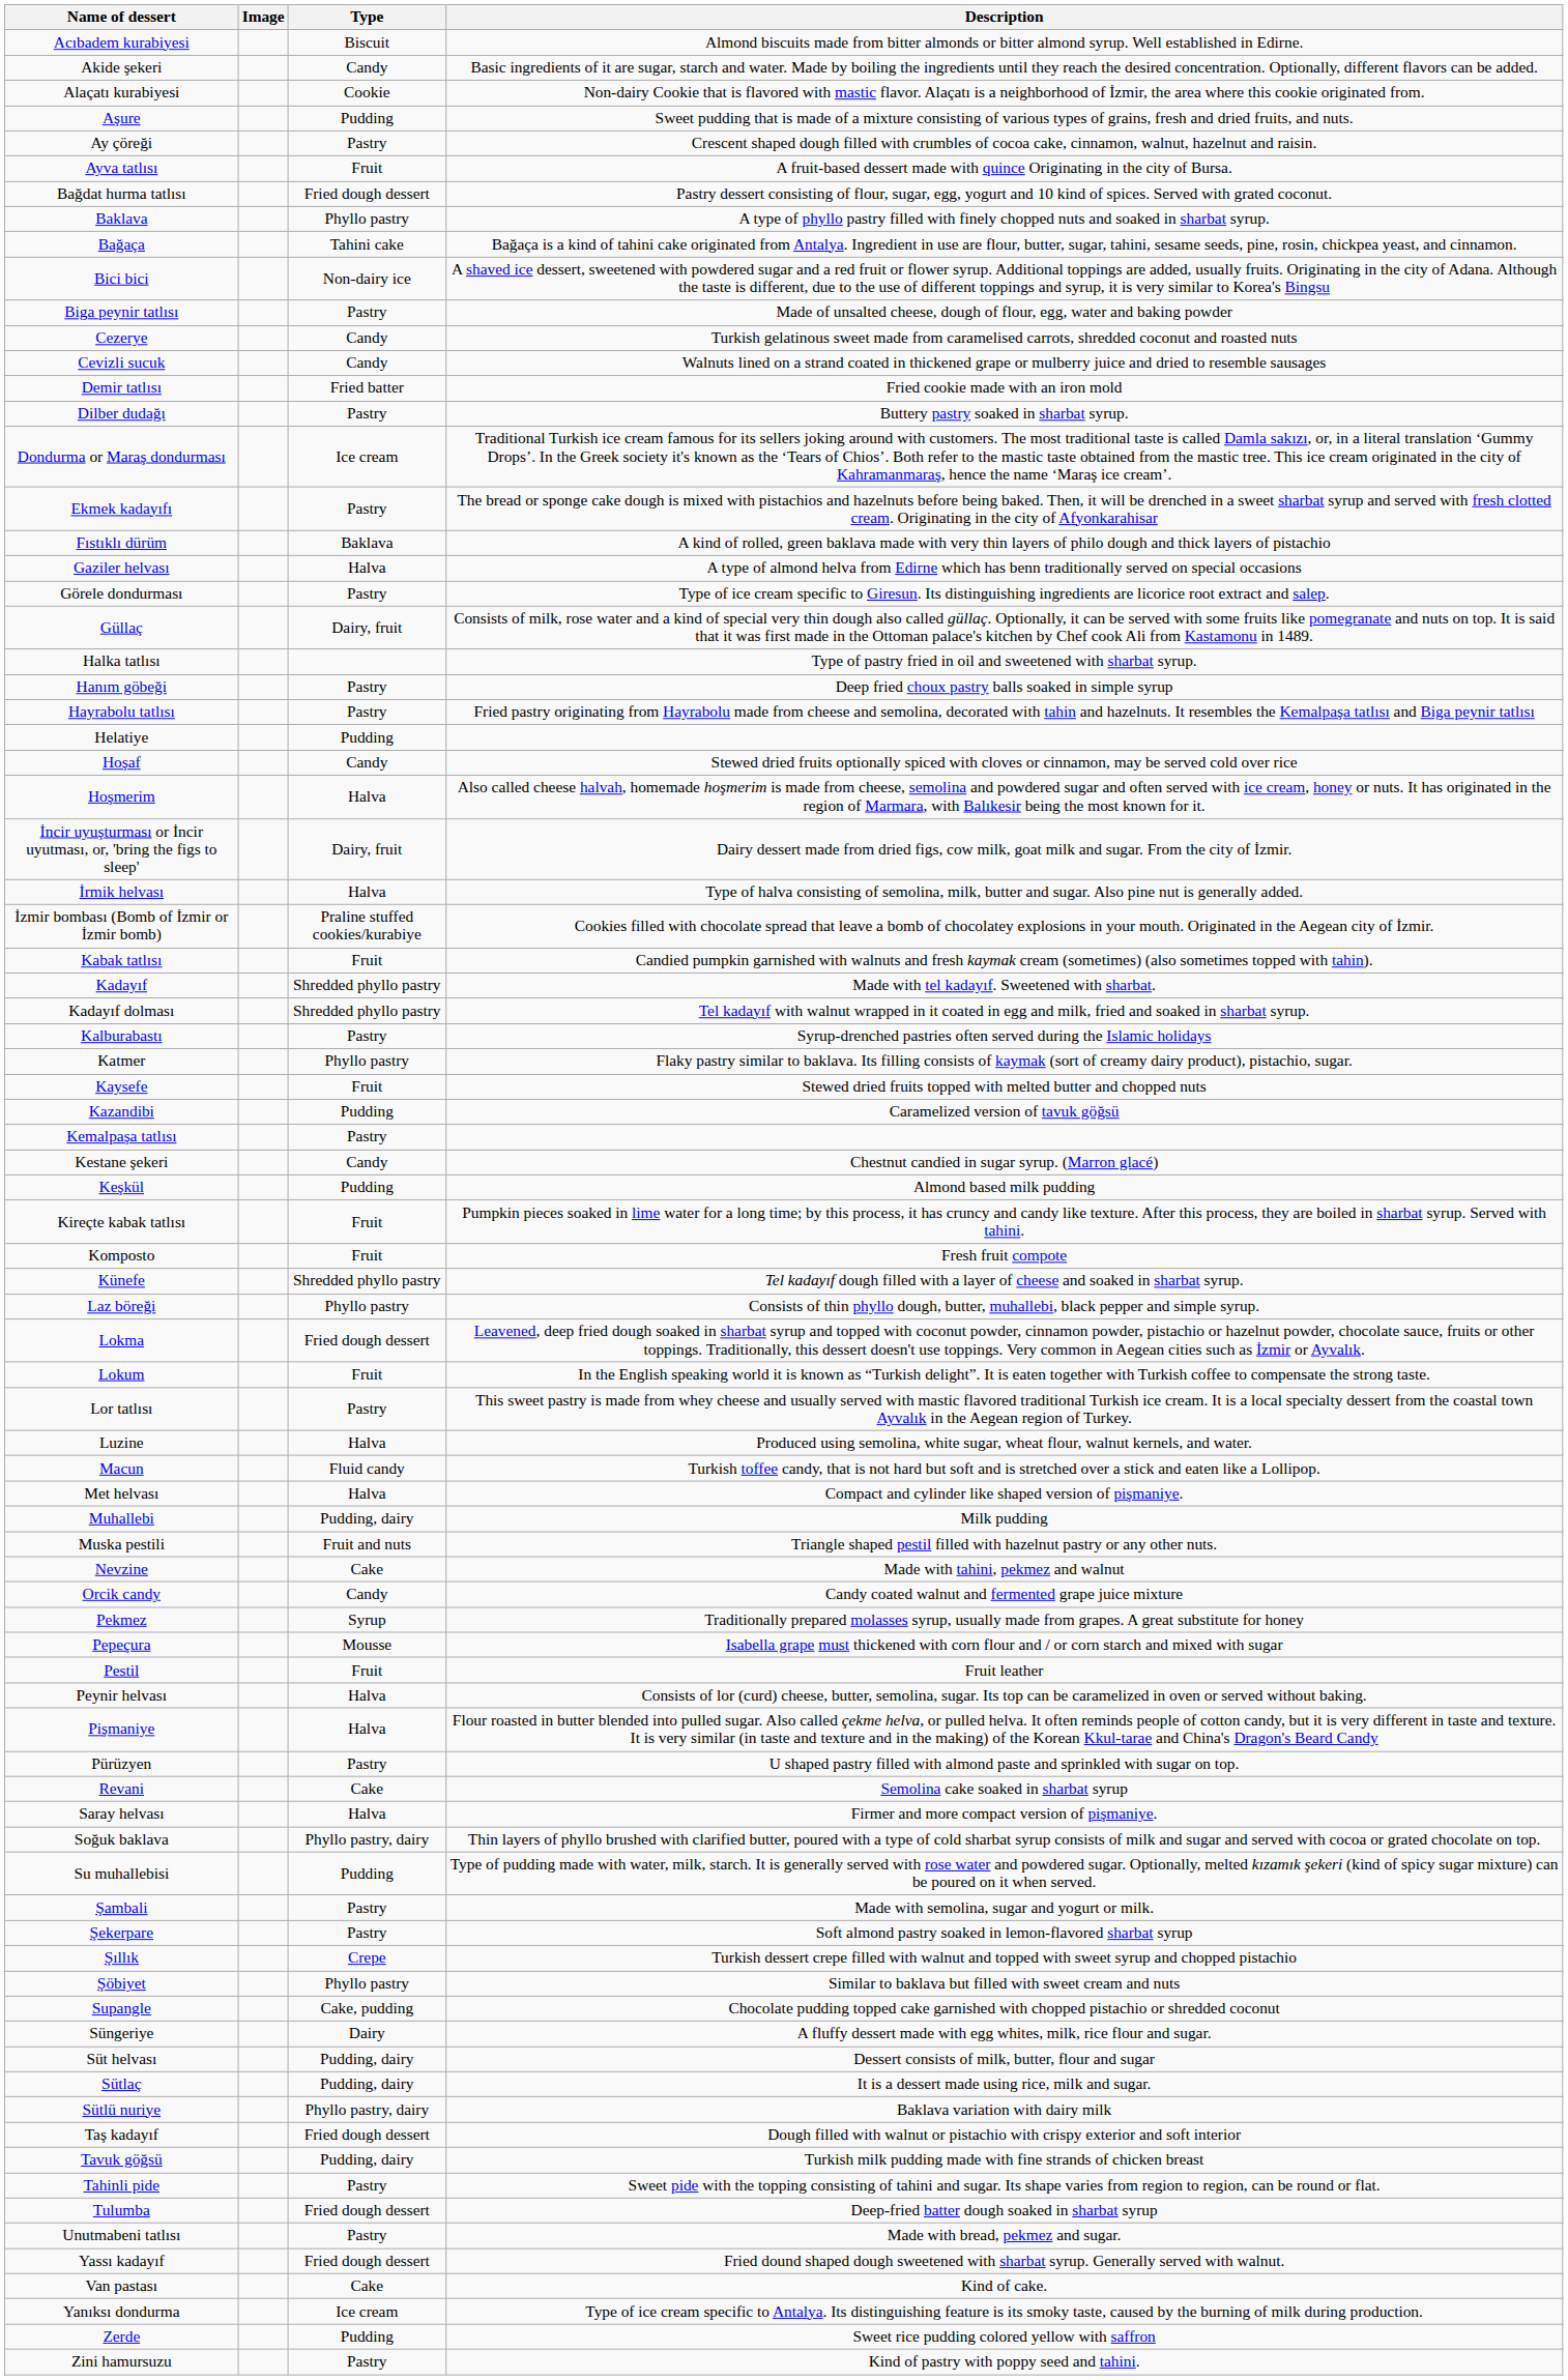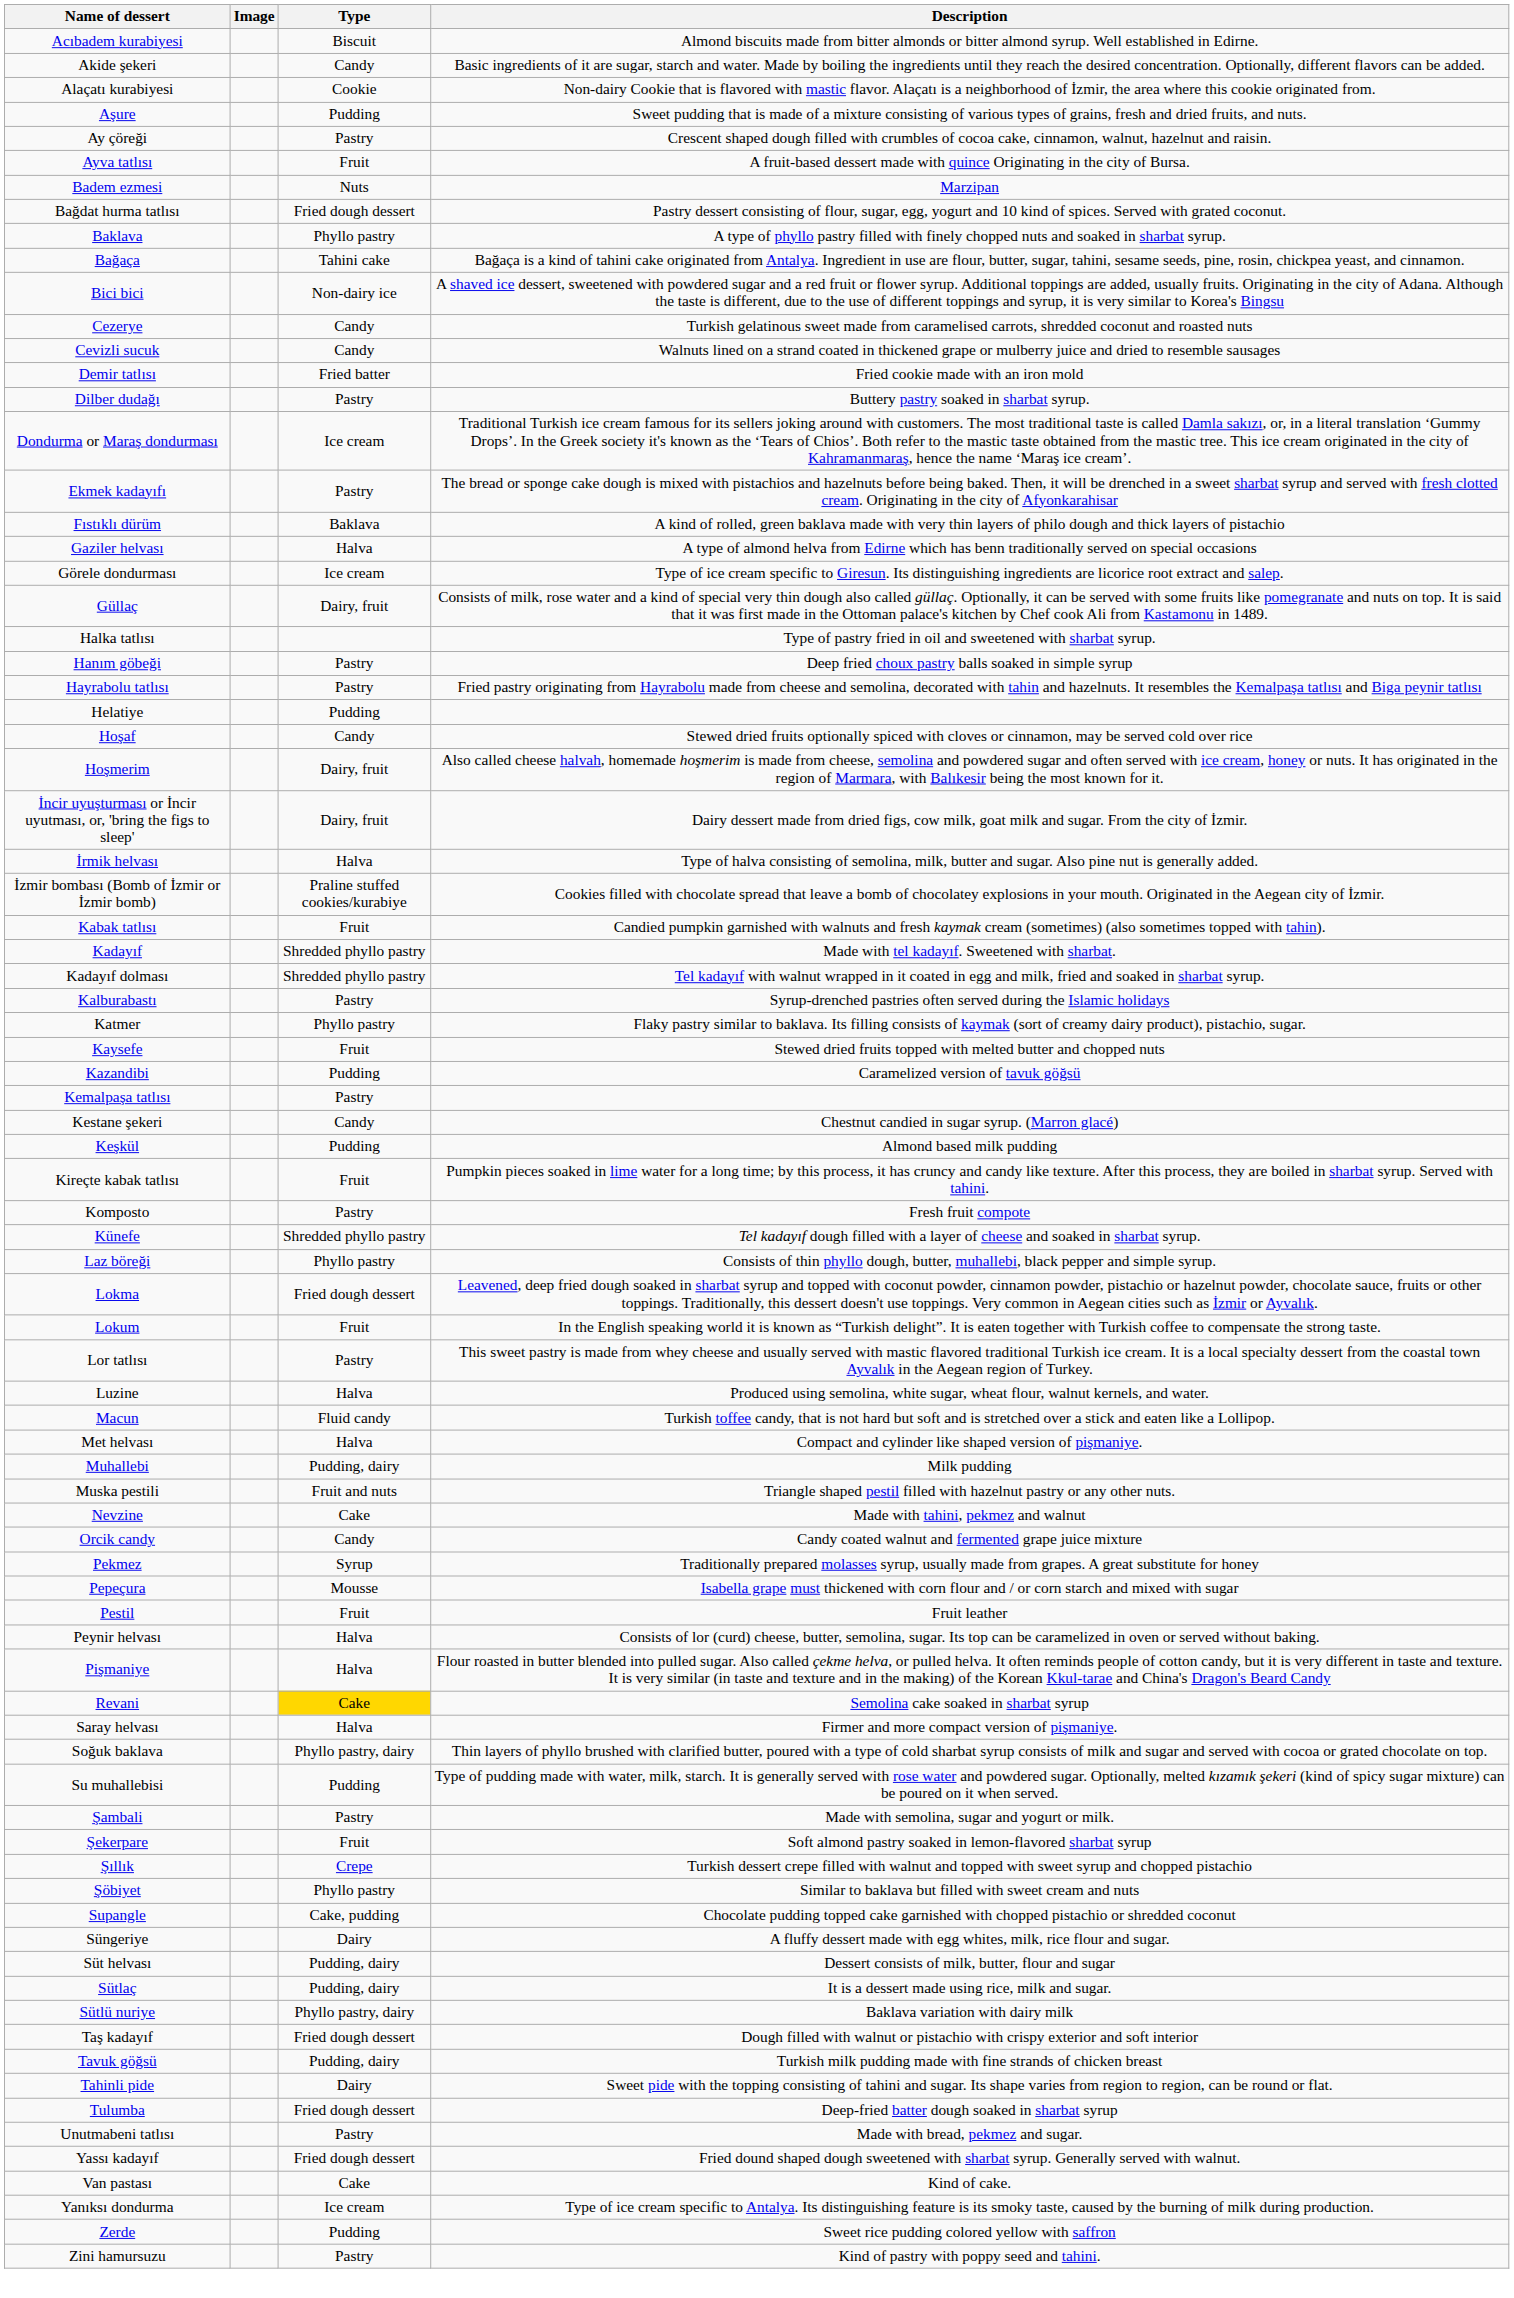+ row: Badem ezmesi | Nuts | Marzipan
- row: Biga peynir tatlısı | Pastry | Made of unsalted cheese, dough of flour, egg, water and baking powder
Görele dondurması | Type: Pastry -> Ice cream
Hoşmerim | Type: Halva -> Dairy, fruit
Komposto | Type: Fruit -> Pastry
- row: Pürüzyen | Pastry | U shaped pastry filled with almond paste and sprinkled with sugar on top.
Revani | Type: no background -> gold background
Şekerpare | Type: Pastry -> Fruit
Tahinli pide | Type: Pastry -> Dairy
